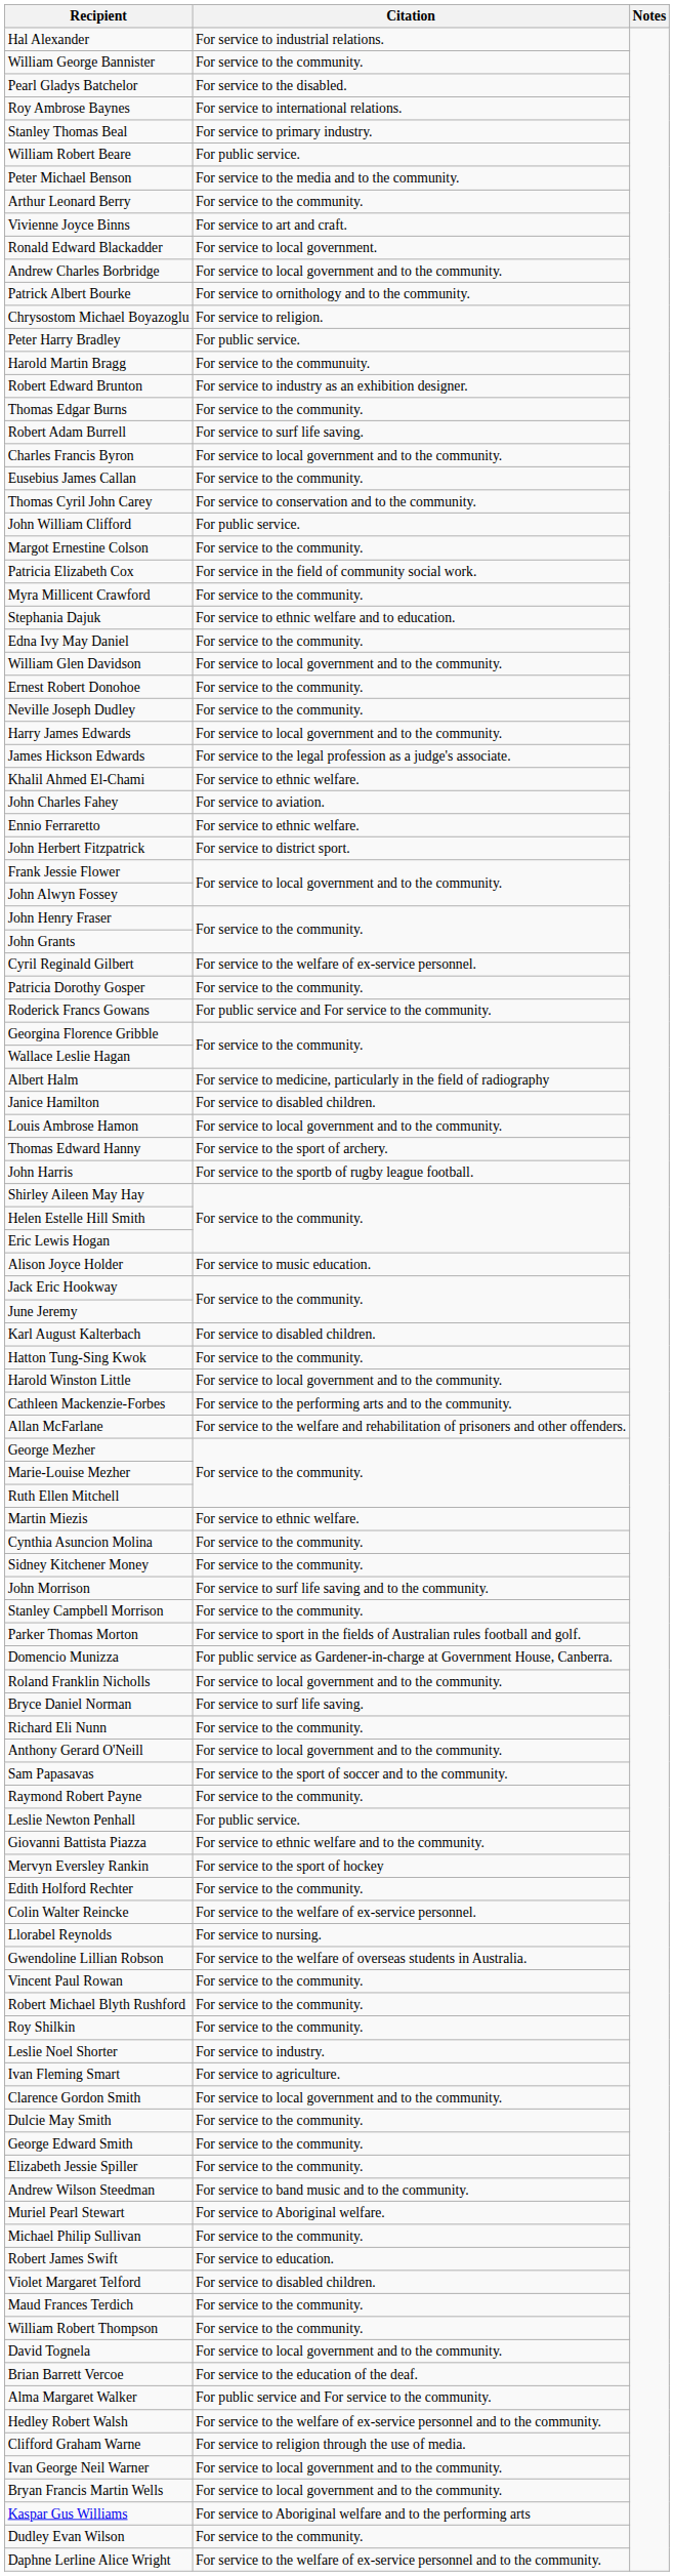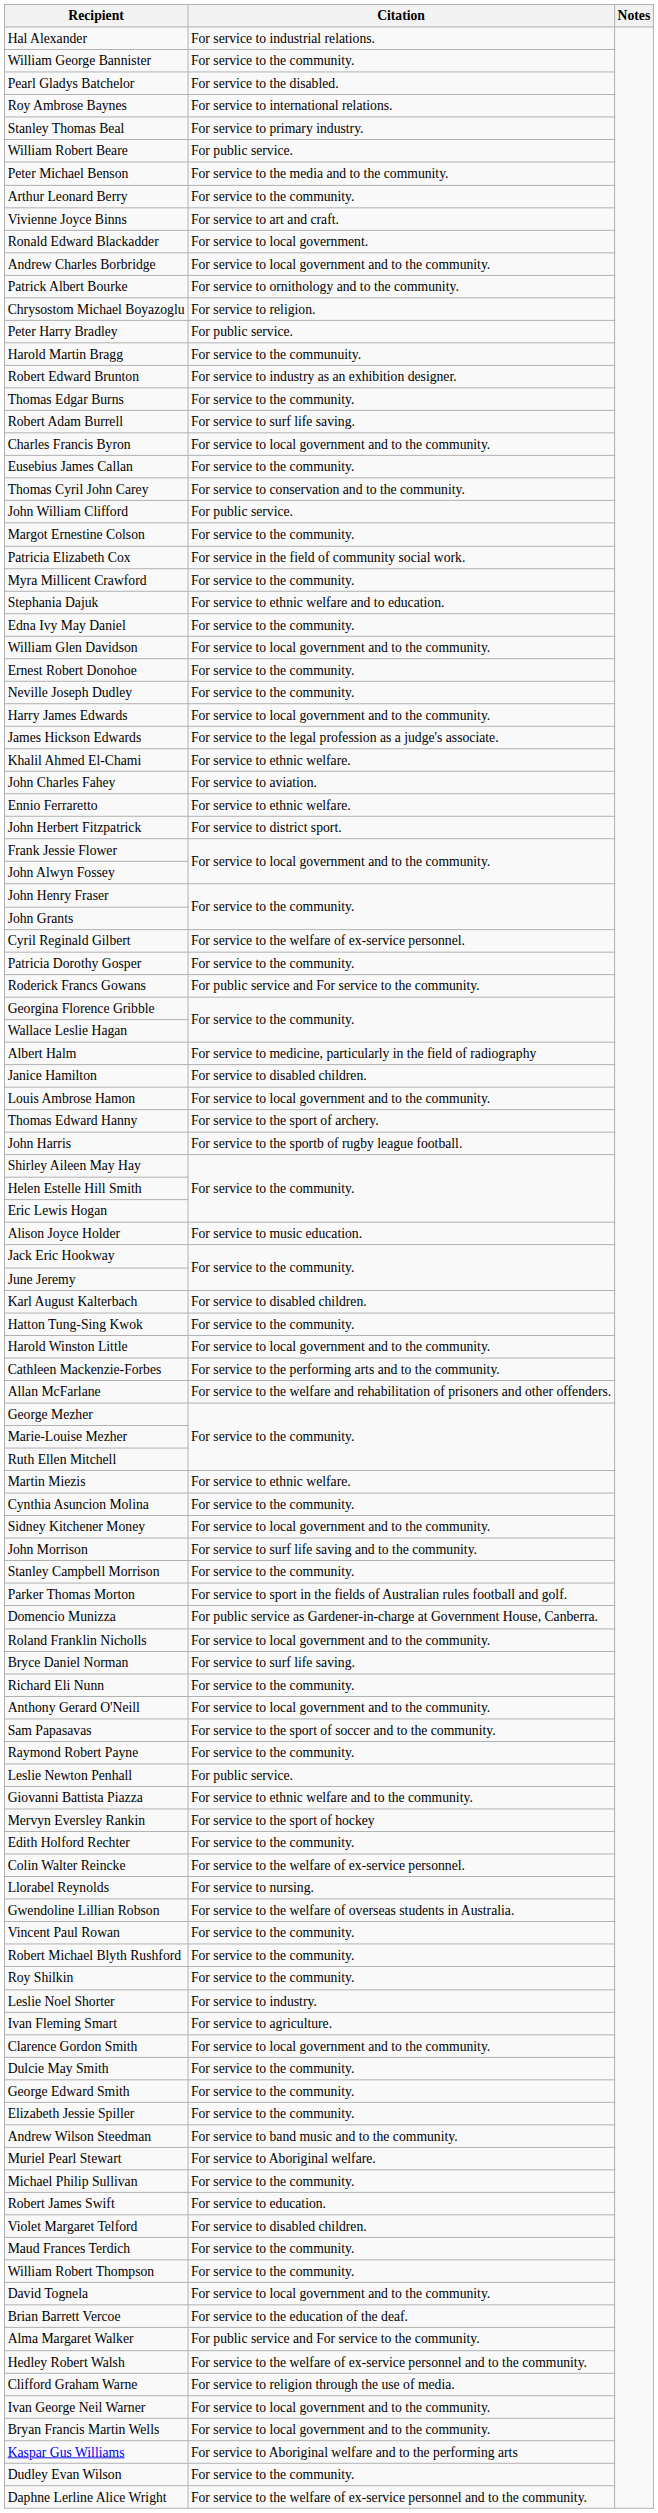Sidney Kitchener Money | Citation: For service to the community. -> For service to local government and to the community.
